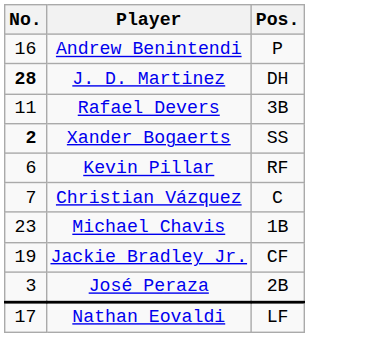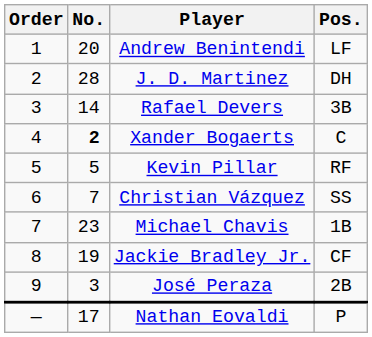+ column: Order | 1 | 2 | 3 | 4 | 5 | 6 | 7 | 8 | 9 | —
Andrew Benintendi | No.: 16 -> 20
Andrew Benintendi | Pos.: P -> LF
J. D. Martinez | No.: bold -> normal
Rafael Devers | No.: 11 -> 14
Xander Bogaerts | Pos.: SS -> C
Kevin Pillar | No.: 6 -> 5
Christian Vázquez | Pos.: C -> SS
Nathan Eovaldi | Pos.: LF -> P
